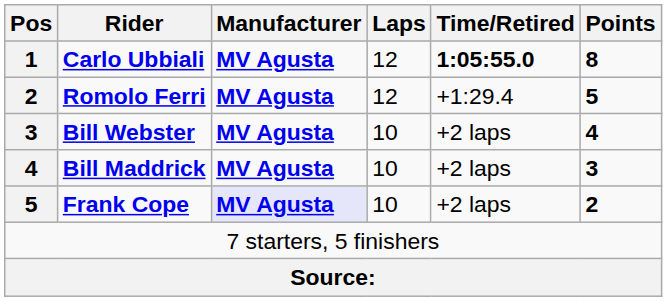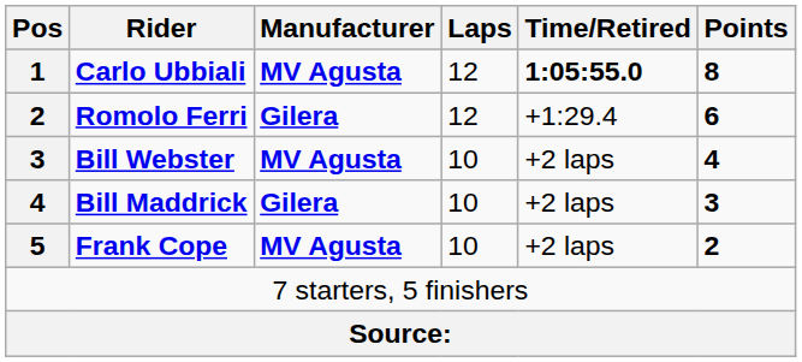Romolo Ferri | Manufacturer: MV Agusta -> Gilera
Romolo Ferri | Points: 5 -> 6
Bill Maddrick | Manufacturer: MV Agusta -> Gilera
Frank Cope | Manufacturer: lavender background -> no background
